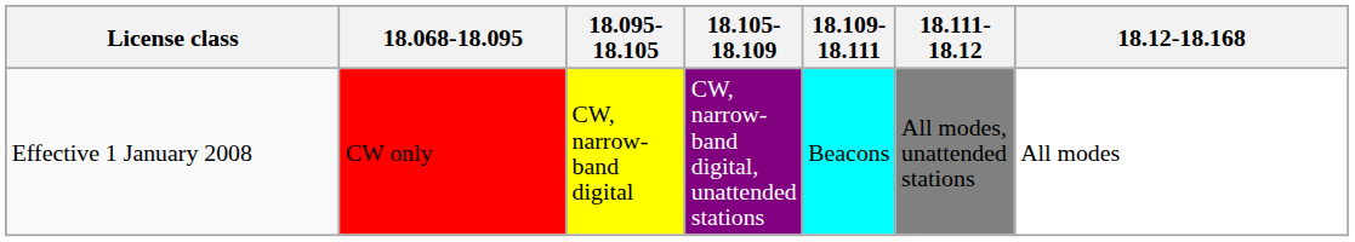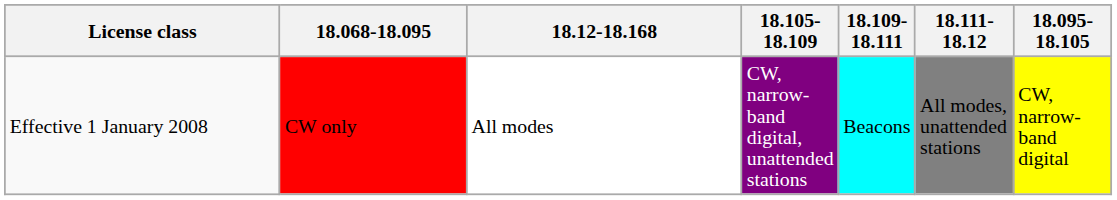columns swapped: 18.095-18.105 <-> 18.12-18.168
